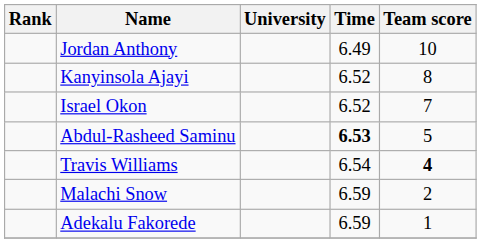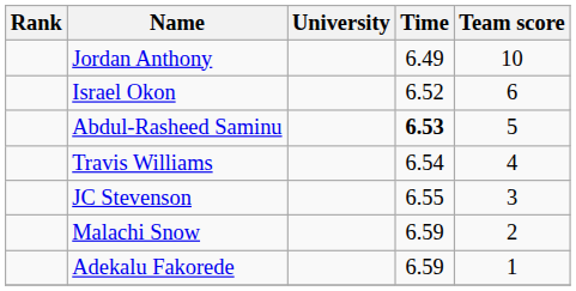- row: Kanyinsola Ajayi | 6.52 | 8
Israel Okon | Team score: 7 -> 6
Travis Williams | Team score: bold -> normal
+ row: JC Stevenson | 6.55 | 3
